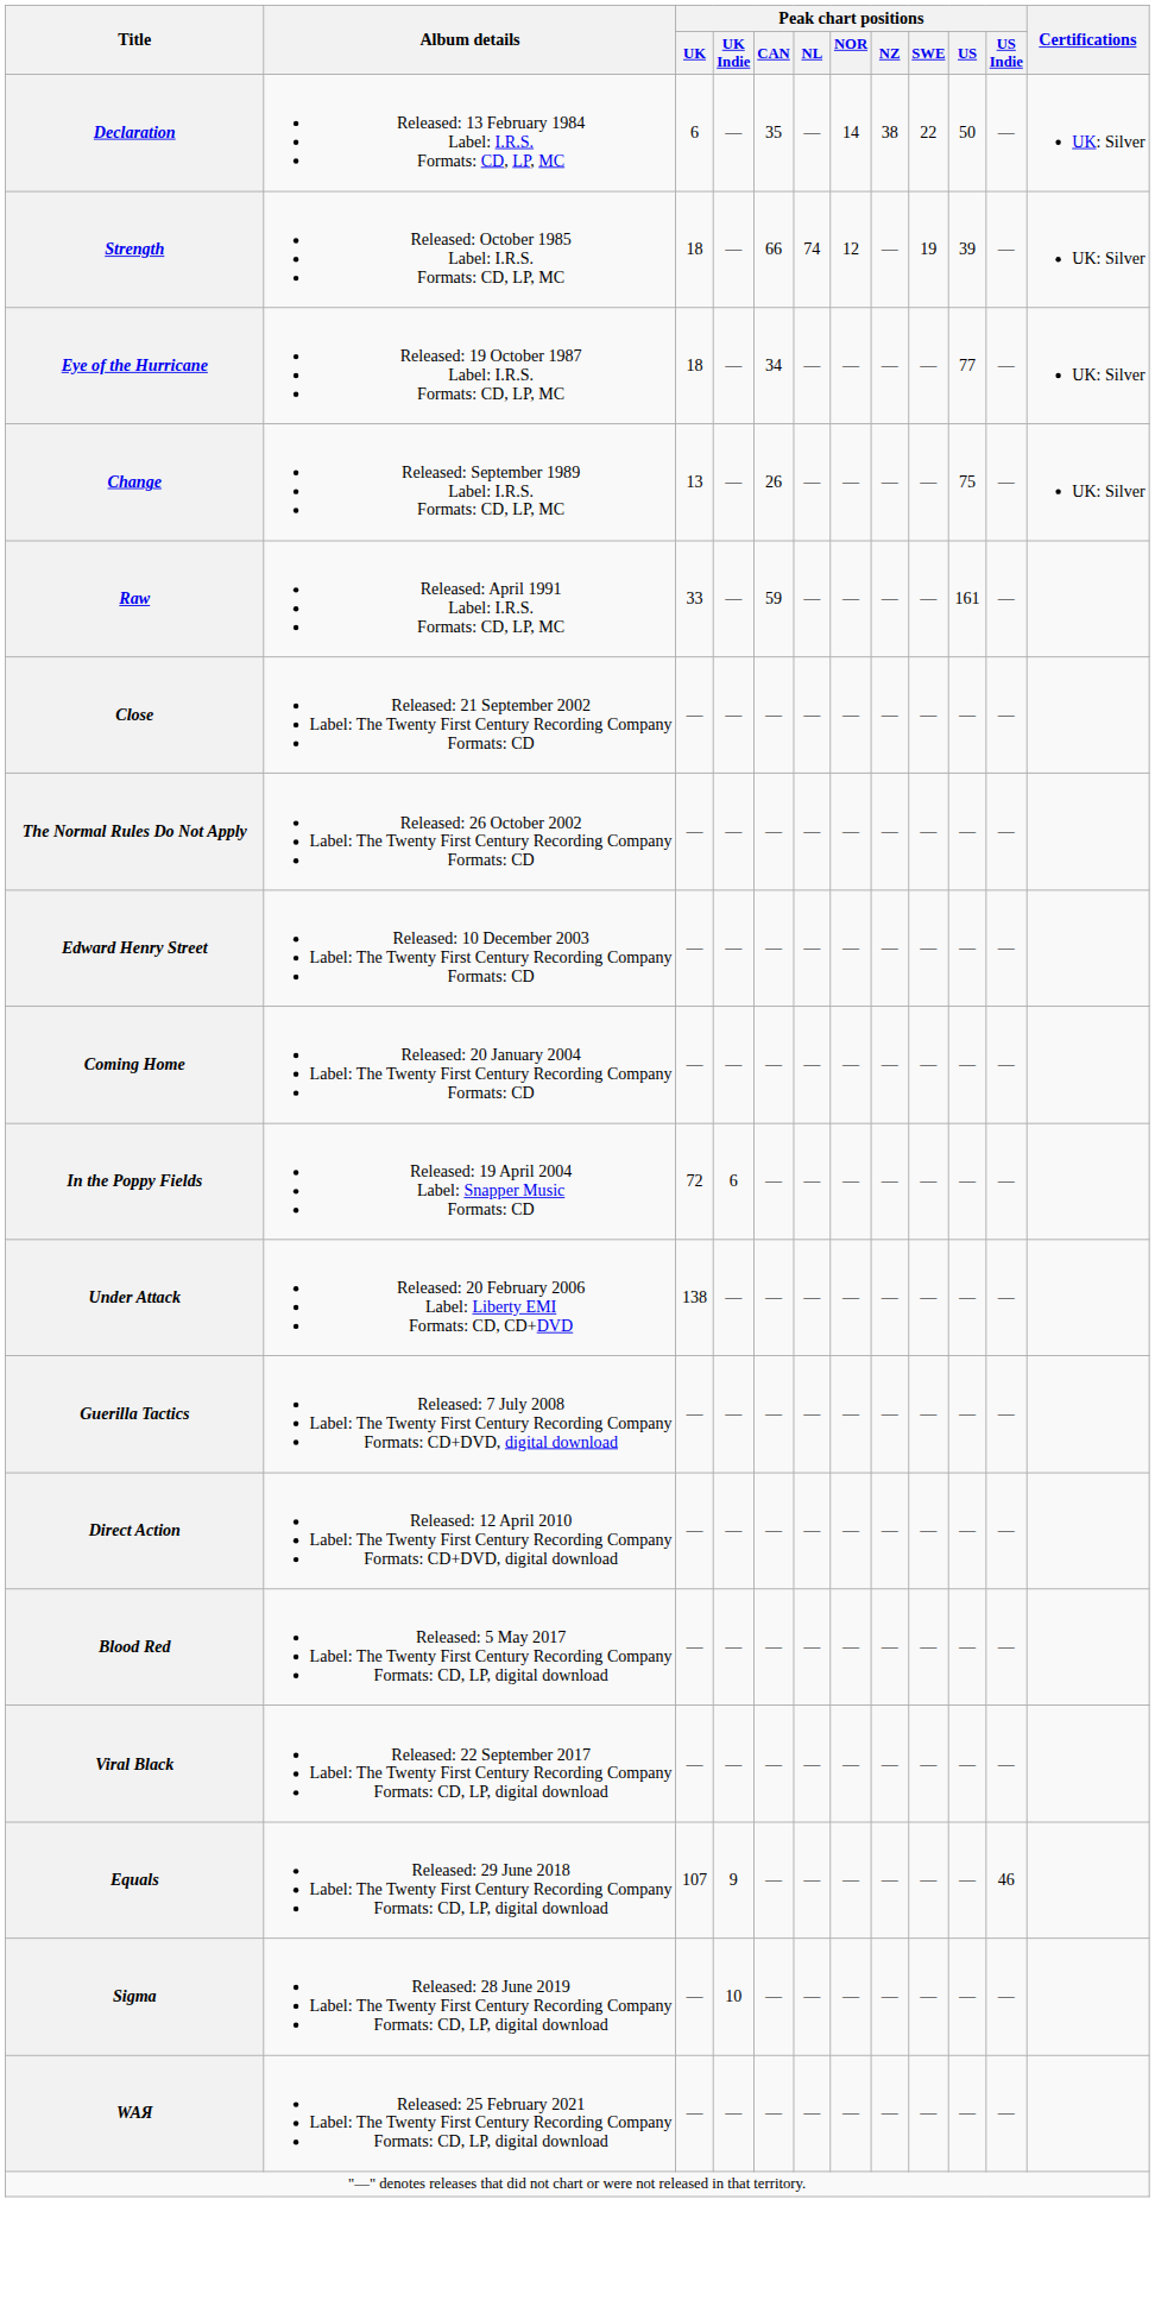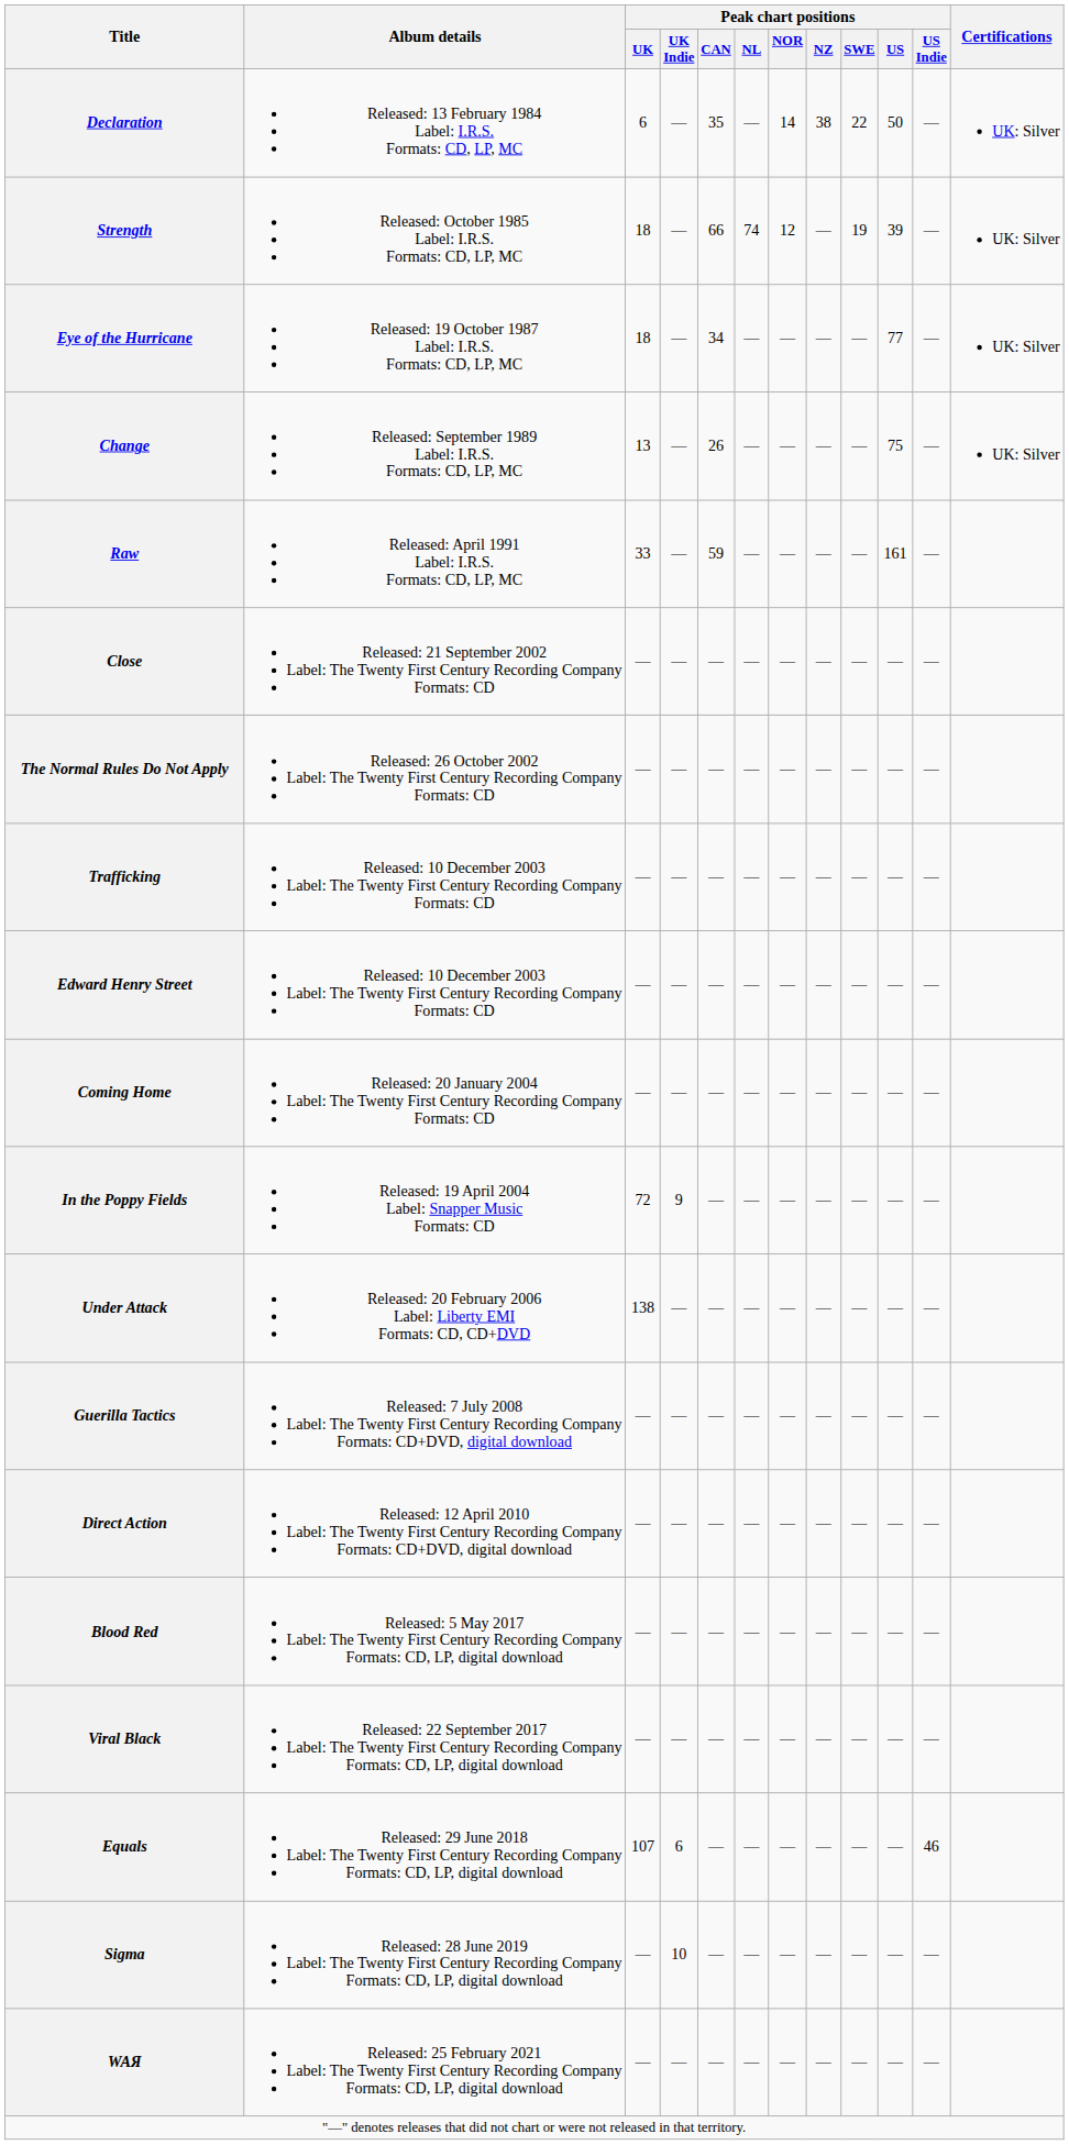+ row: Trafficking | Released: 10 December 2003 Label: The Twenty First Century Recording Company Formats: CD | — | — | — | — | — | — | — | — | —
In the Poppy Fields | Peak chart positions / UK Indie: 6 -> 9
Equals | Peak chart positions / UK Indie: 9 -> 6
